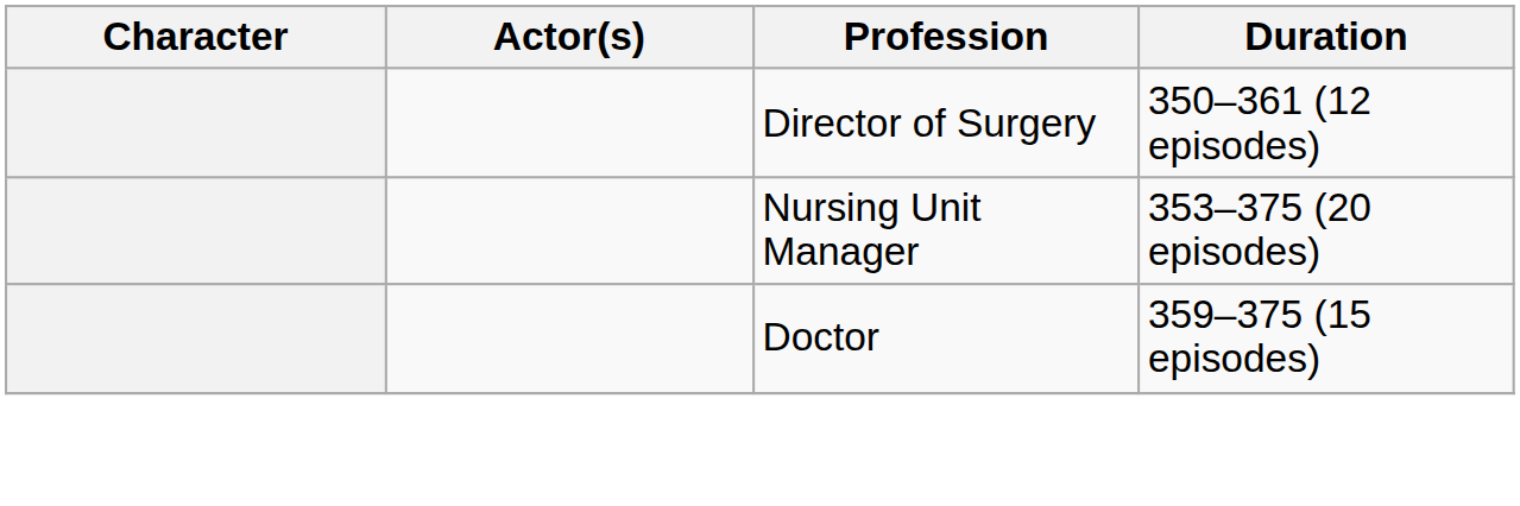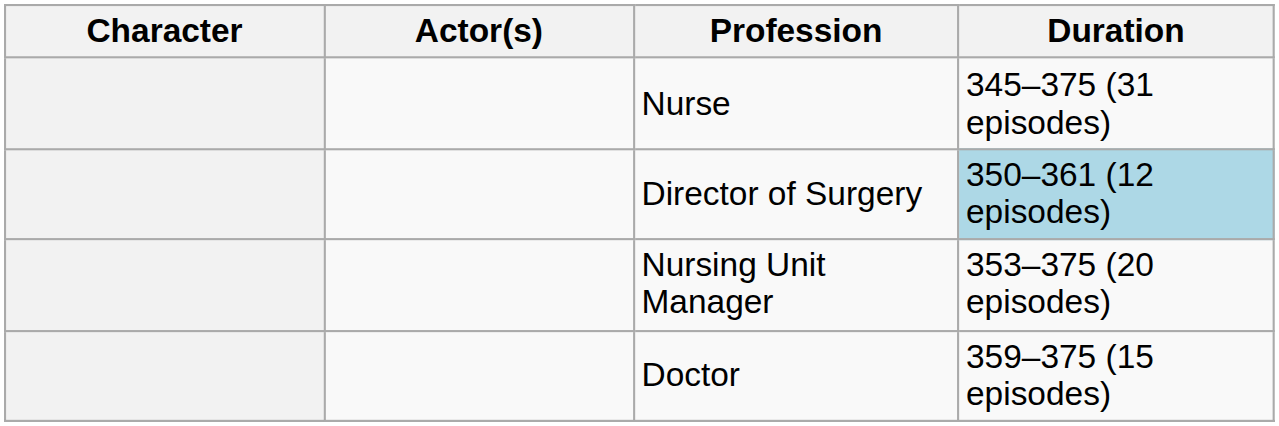+ row: Nurse | 345–375 (31 episodes)
Director of Surgery | Duration: no background -> lightblue background
